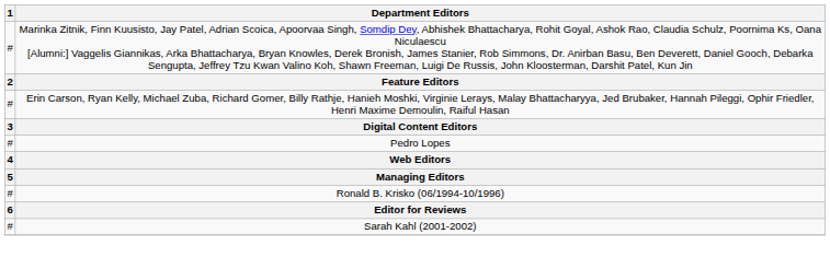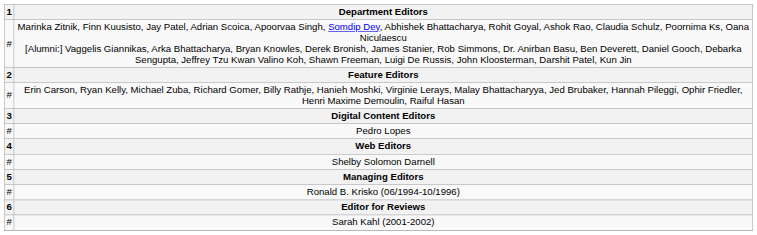+ row: # | Shelby Solomon Darnell
